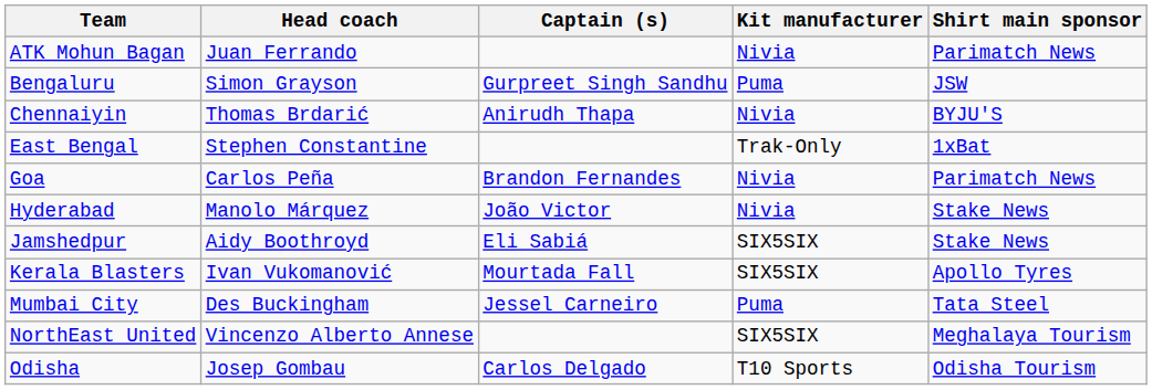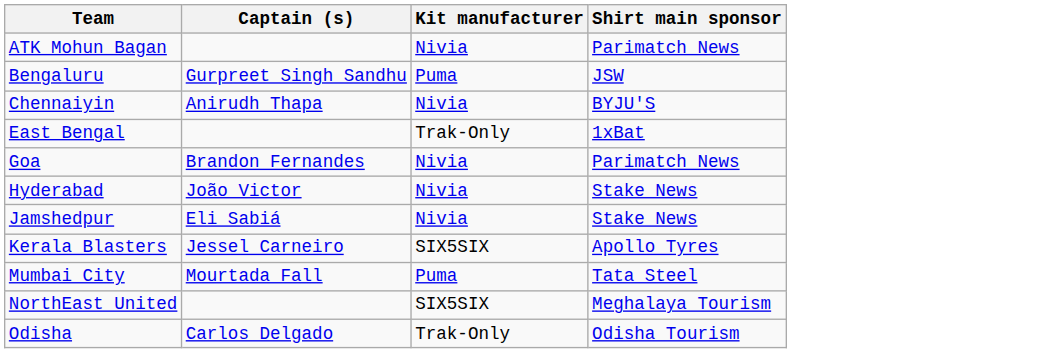- column: Head coach | Juan Ferrando | Simon Grayson | Thomas Brdarić | Stephen Constantine | Carlos Peña | Manolo Márquez | Aidy Boothroyd | Ivan Vukomanović | Des Buckingham | Vincenzo Alberto Annese | Josep Gombau
Jamshedpur | Kit manufacturer: SIX5SIX -> Nivia
Kerala Blasters | Captain (s): Mourtada Fall -> Jessel Carneiro
Mumbai City | Captain (s): Jessel Carneiro -> Mourtada Fall
Odisha | Kit manufacturer: T10 Sports -> Trak-Only
